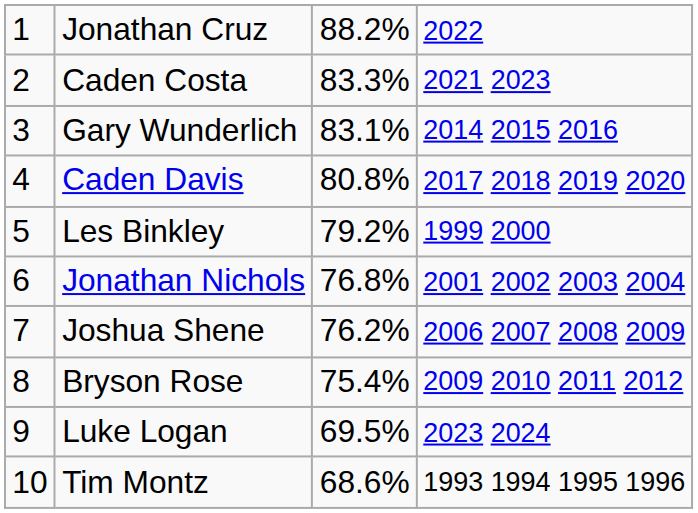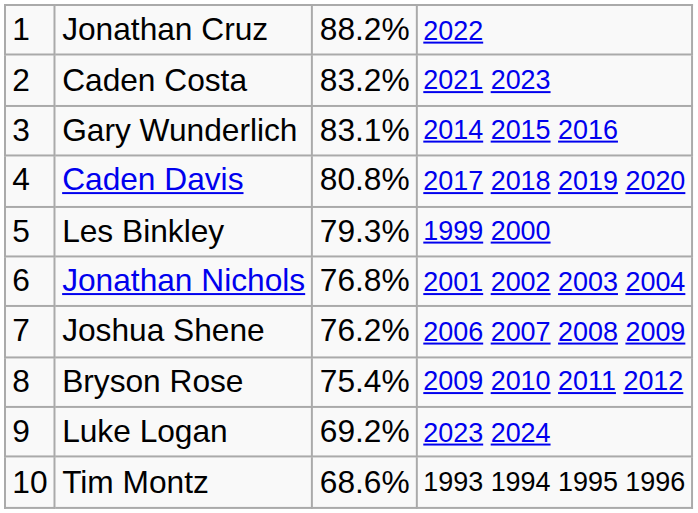Caden Costa | column 3: 83.3% -> 83.2%
Les Binkley | column 3: 79.2% -> 79.3%
Luke Logan | column 3: 69.5% -> 69.2%
